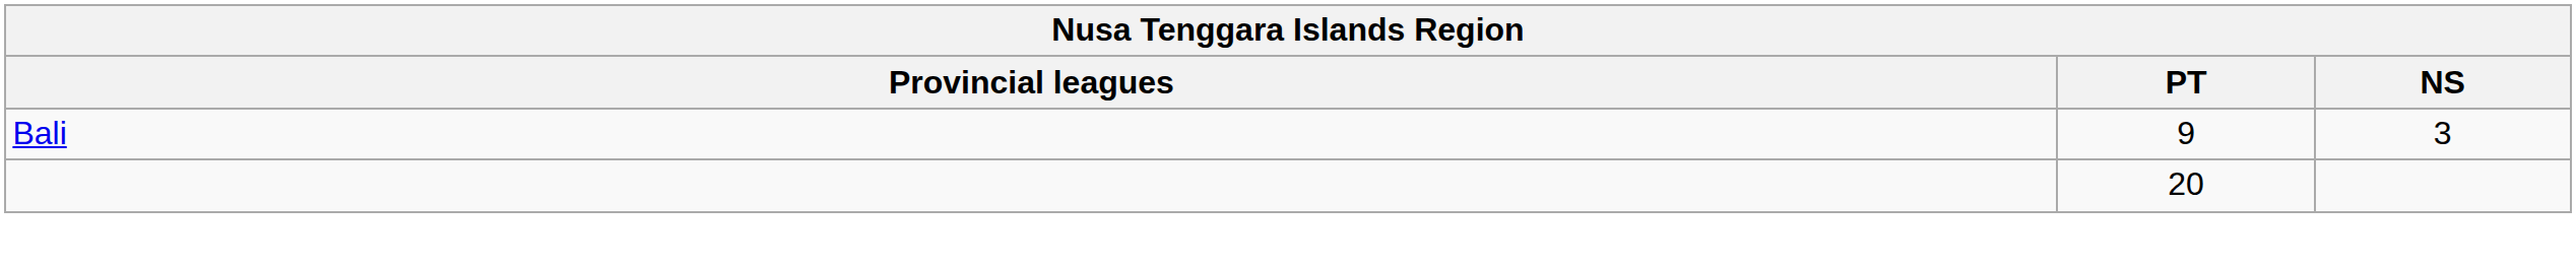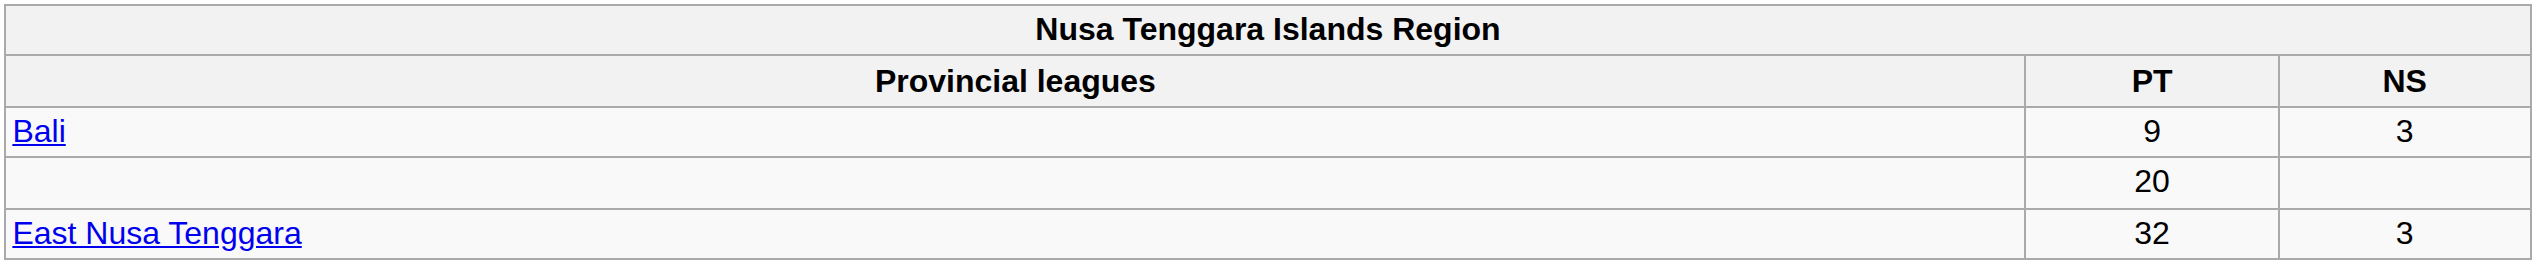+ row: East Nusa Tenggara | 32 | 3
